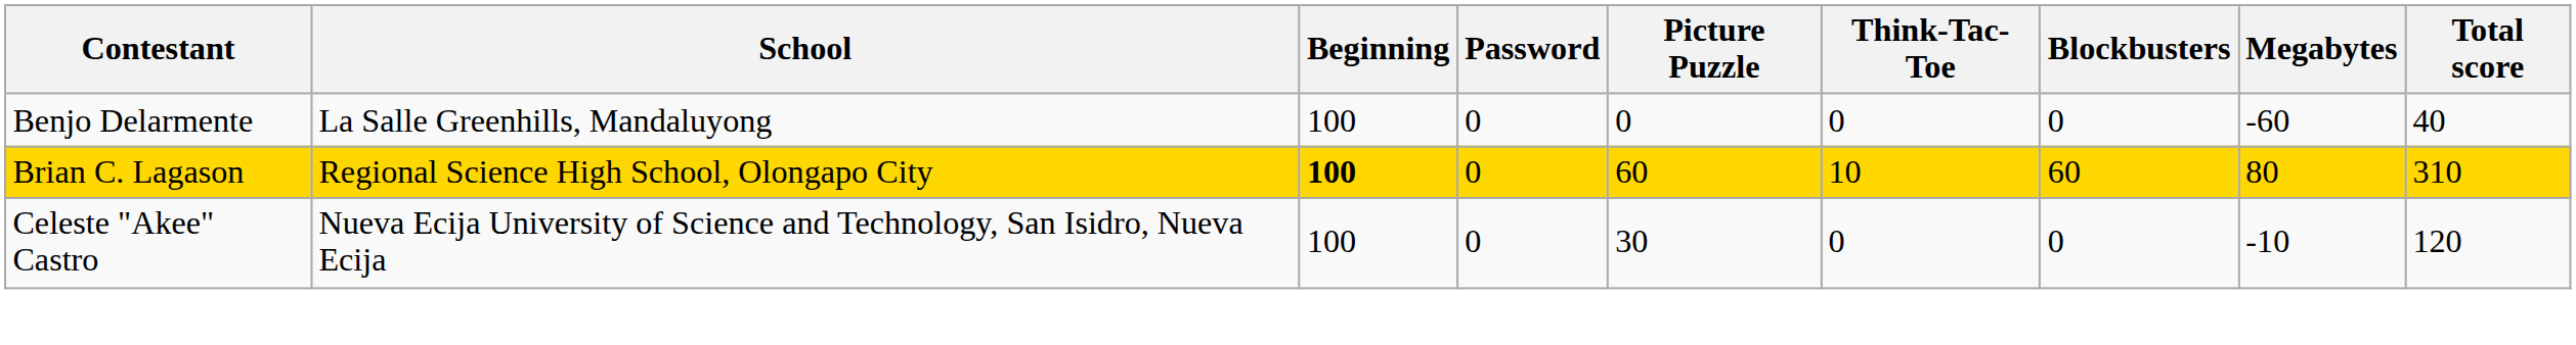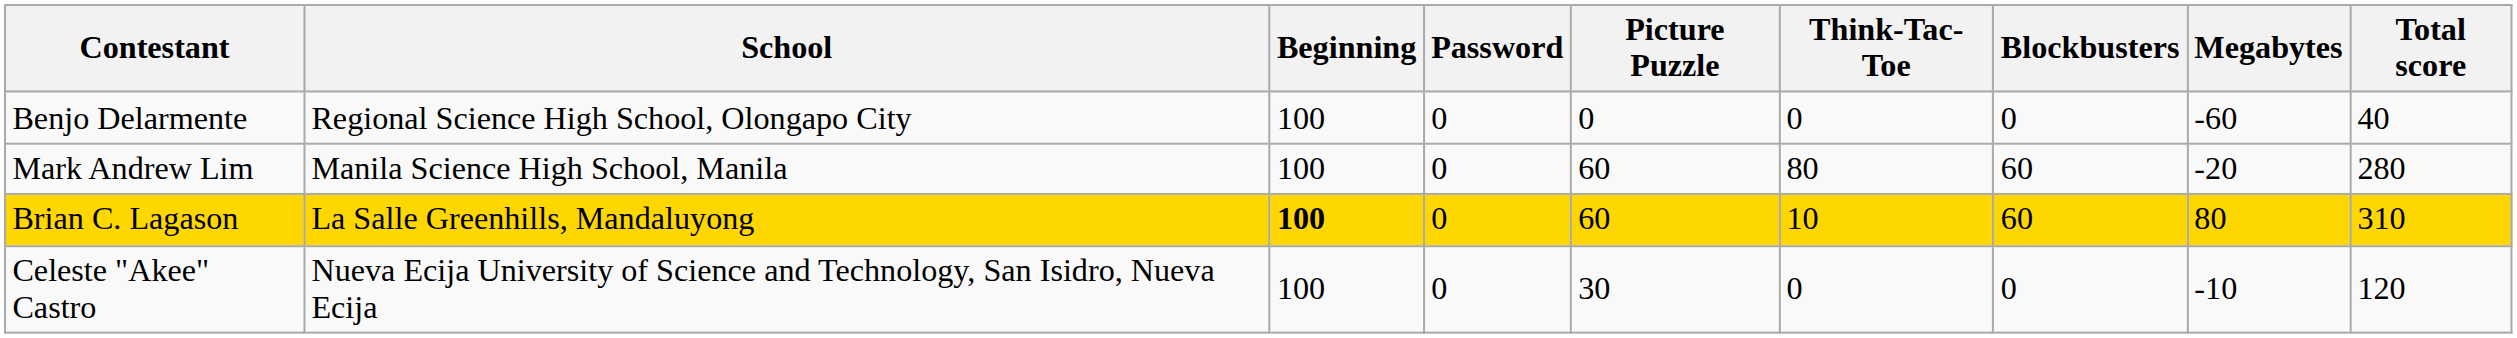Benjo Delarmente | School: La Salle Greenhills, Mandaluyong -> Regional Science High School, Olongapo City
+ row: Mark Andrew Lim | Manila Science High School, Manila | 100 | 0 | 60 | 80 | 60 | -20 | 280
Brian C. Lagason | School: Regional Science High School, Olongapo City -> La Salle Greenhills, Mandaluyong
